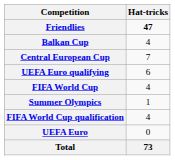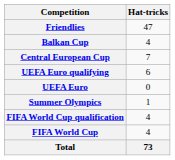Friendlies | Hat-tricks: bold -> normal
rows swapped: UEFA Euro <-> FIFA World Cup
